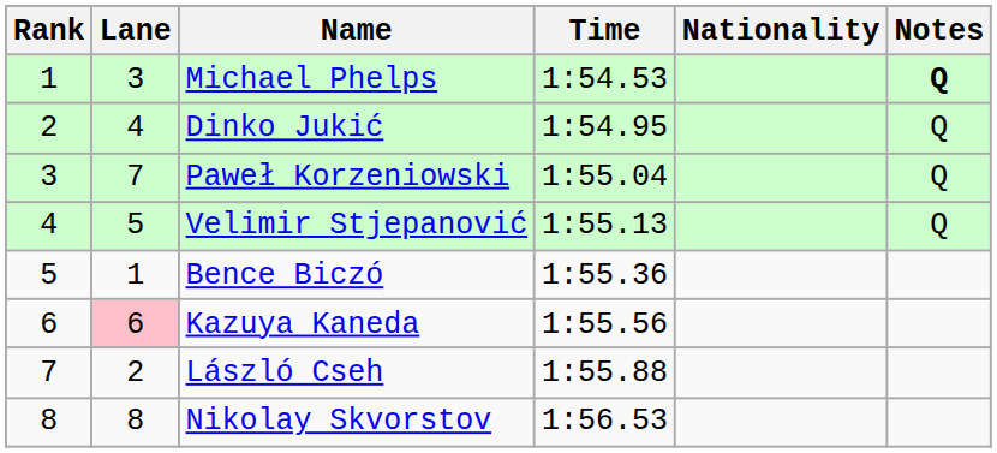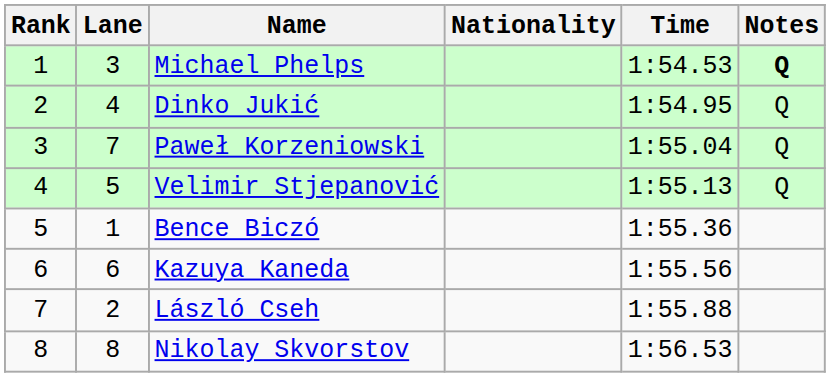columns swapped: Nationality <-> Time
Kazuya Kaneda | Lane: pink background -> no background
